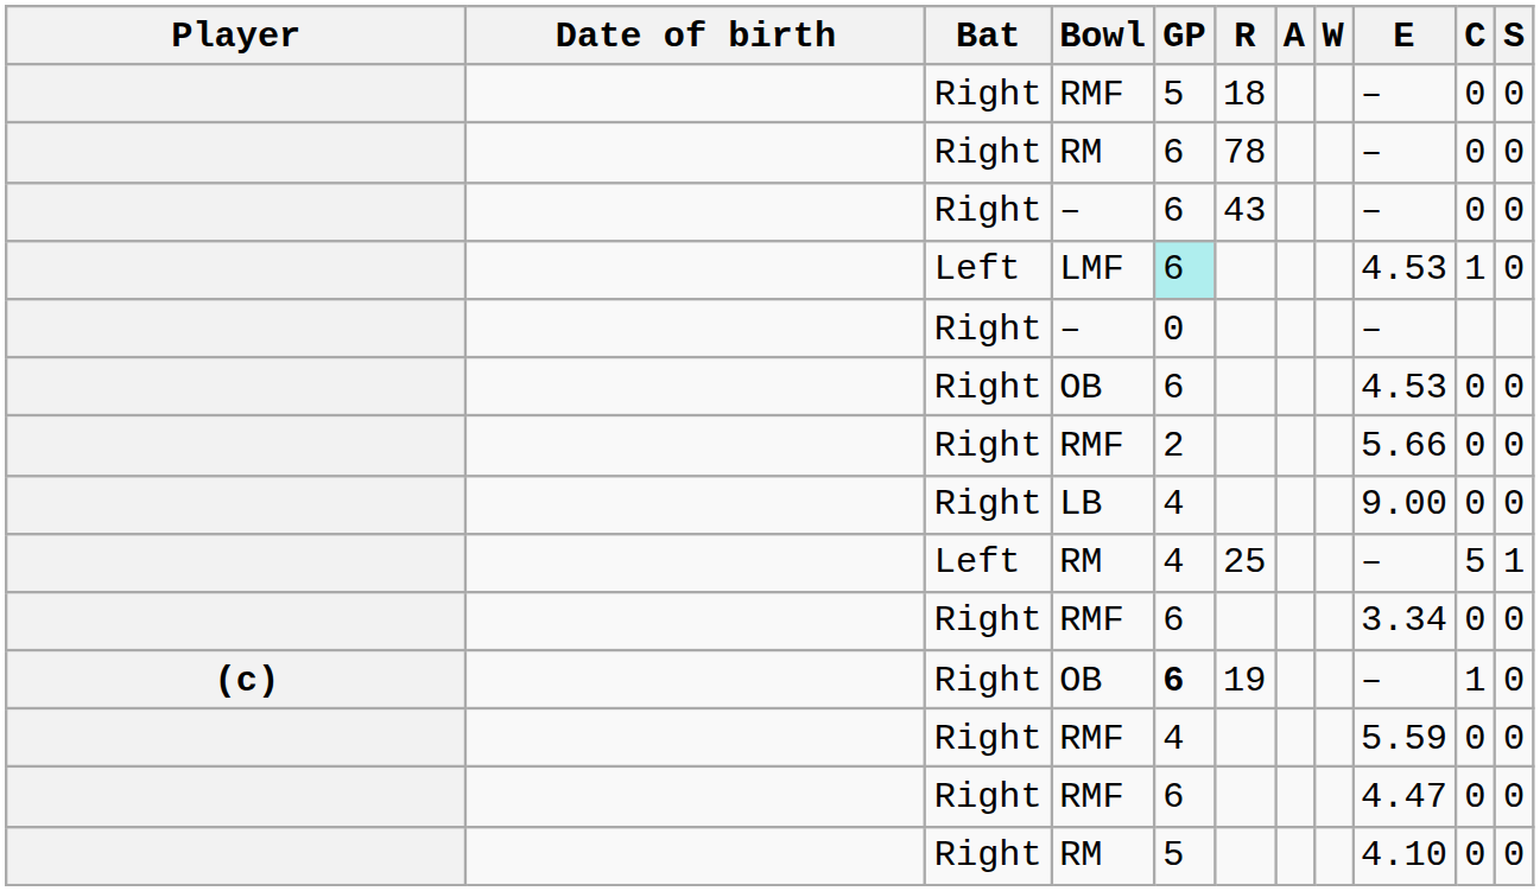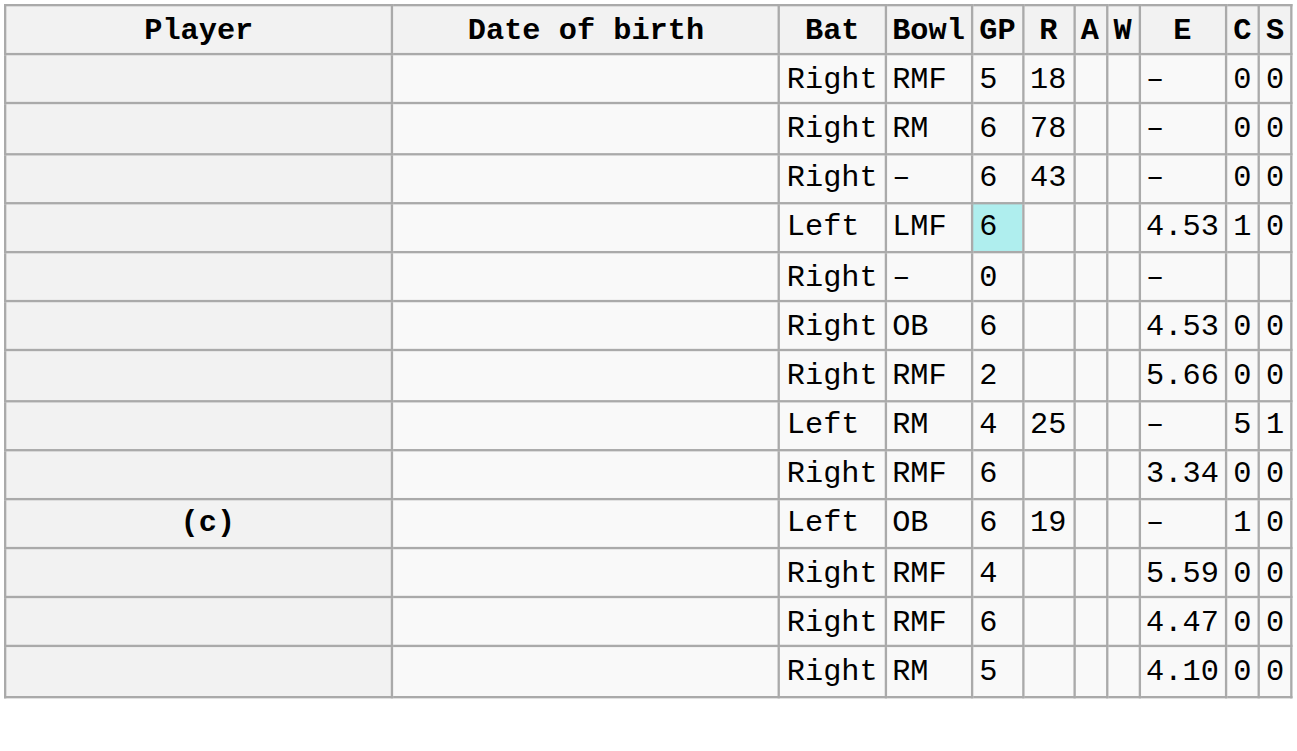- row: Right | LB | 4 | 9.00 | 0 | 0
(c) / OB | Bat: Right -> Left
(c) / OB | GP: bold -> normal
